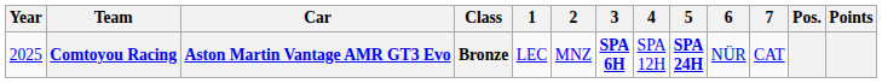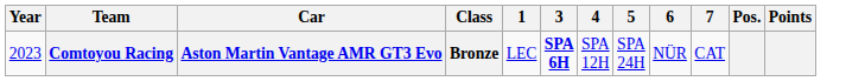- column: 2 | MNZ
Comtoyou Racing | Year: 2025 -> 2023
Comtoyou Racing | 5: bold -> normal
